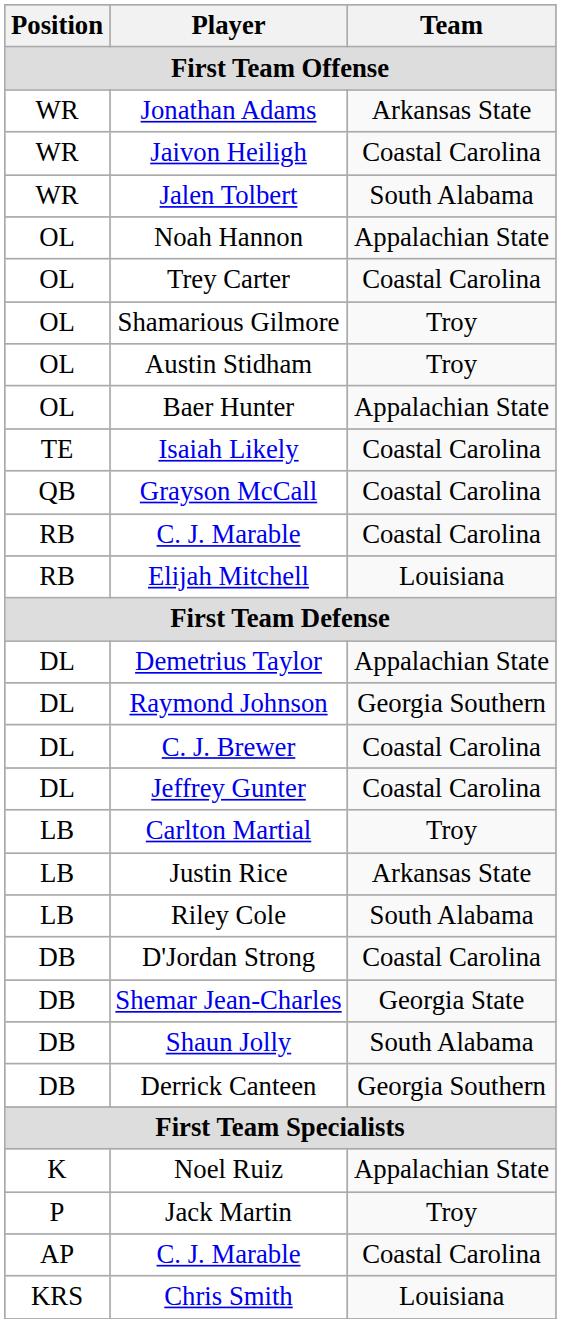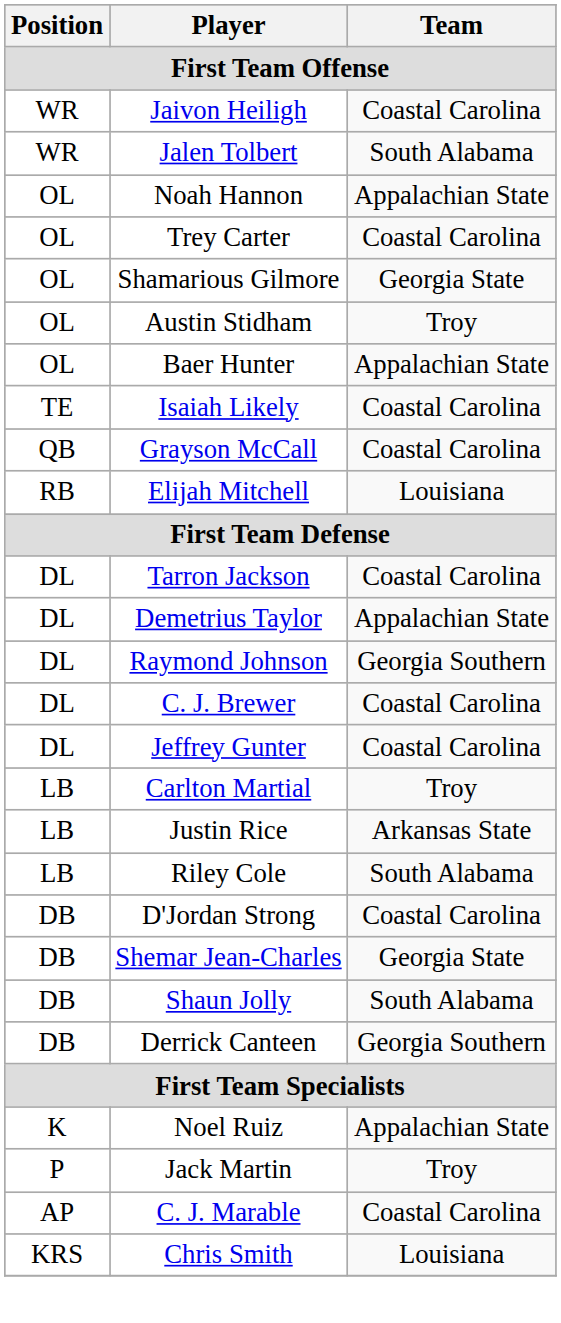- row: WR | Jonathan Adams | Arkansas State
Shamarious Gilmore | Team: Troy -> Georgia State
- row: RB | C. J. Marable | Coastal Carolina
+ row: DL | Tarron Jackson | Coastal Carolina
